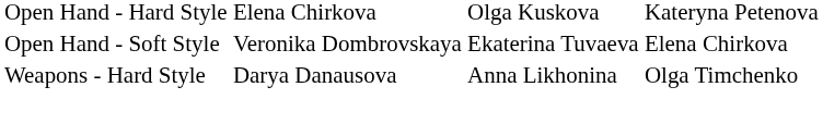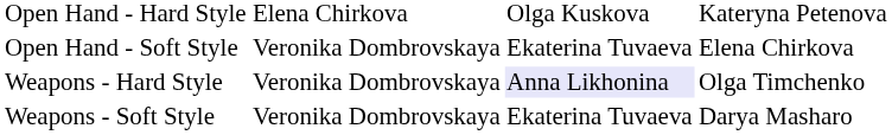Weapons - Hard Style | column 2: Darya Danausova -> Veronika Dombrovskaya
Weapons - Hard Style | column 3: no background -> lavender background
+ row: Weapons - Soft Style | Veronika Dombrovskaya | Ekaterina Tuvaeva | Darya Masharo
